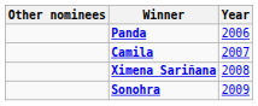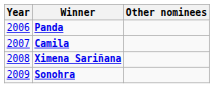columns swapped: Year <-> Other nominees
